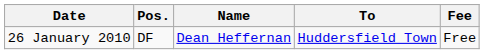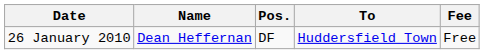columns swapped: Pos. <-> Name
